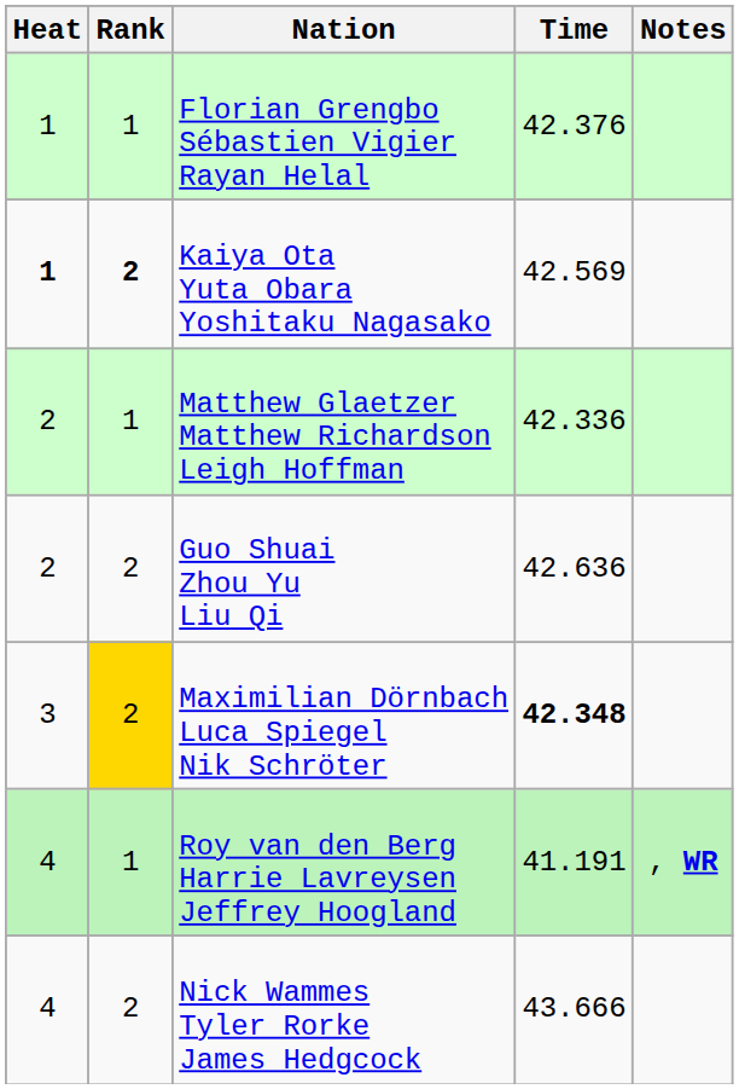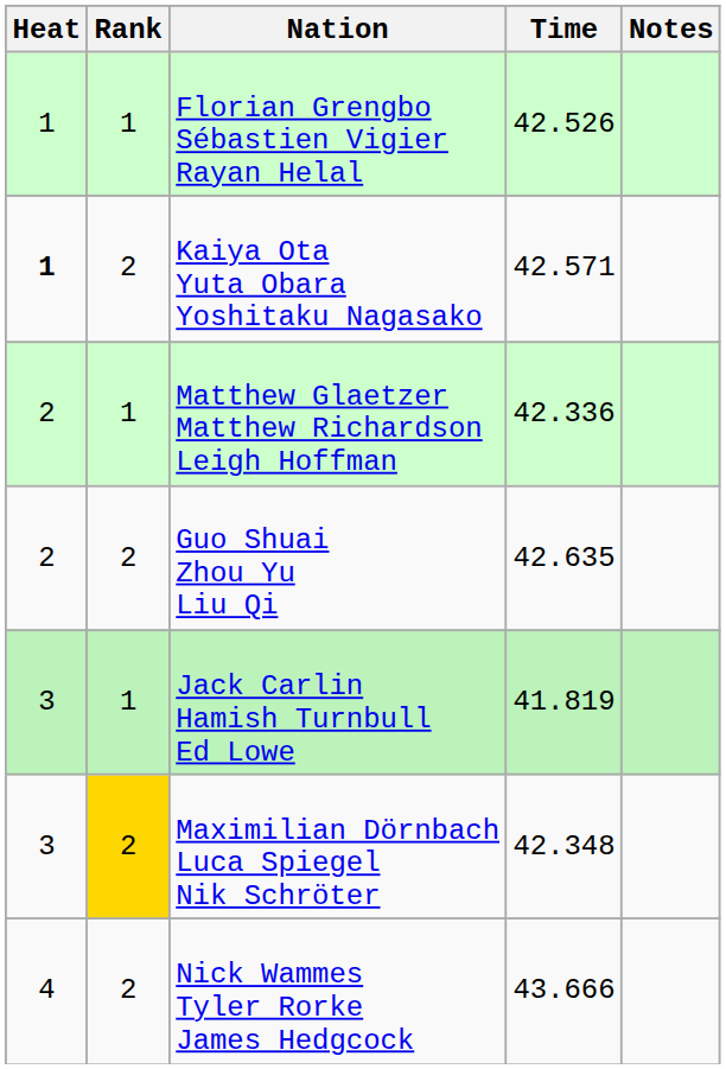Florian Grengbo Sébastien Vigier Rayan Helal | Time: 42.376 -> 42.526
Kaiya Ota Yuta Obara Yoshitaku Nagasako | Rank: bold -> normal
Kaiya Ota Yuta Obara Yoshitaku Nagasako | Time: 42.569 -> 42.571
Guo Shuai Zhou Yu Liu Qi | Time: 42.636 -> 42.635
+ row: 3 | 1 | Jack Carlin Hamish Turnbull Ed Lowe | 41.819
Maximilian Dörnbach Luca Spiegel Nik Schröter | Time: bold -> normal
- row: 4 | 1 | Roy van den Berg Harrie Lavreysen Jeffrey Hoogland | 41.191 | , WR
